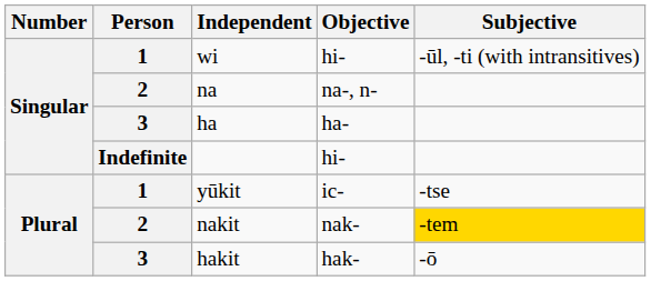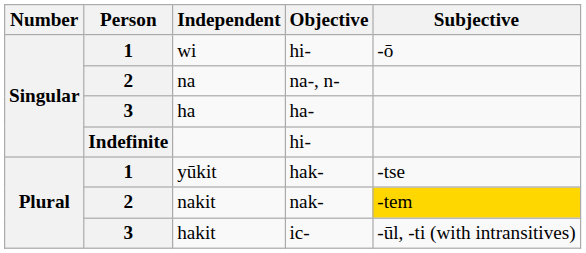wi | Subjective: -ūl, -ti (with intransitives) -> -ō
yūkit | Objective: ic- -> hak-
hakit | Objective: hak- -> ic-
hakit | Subjective: -ō -> -ūl, -ti (with intransitives)
